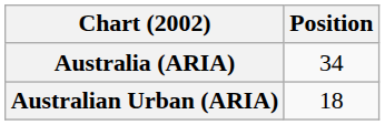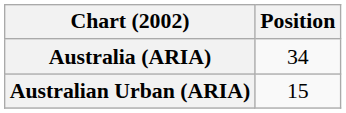Australian Urban (ARIA) | Position: 18 -> 15
